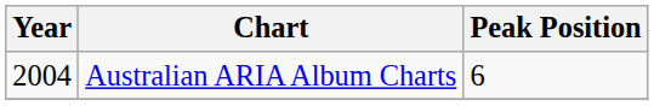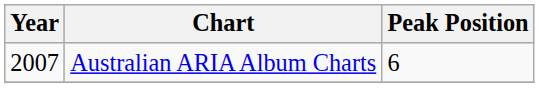Australian ARIA Album Charts | Year: 2004 -> 2007
